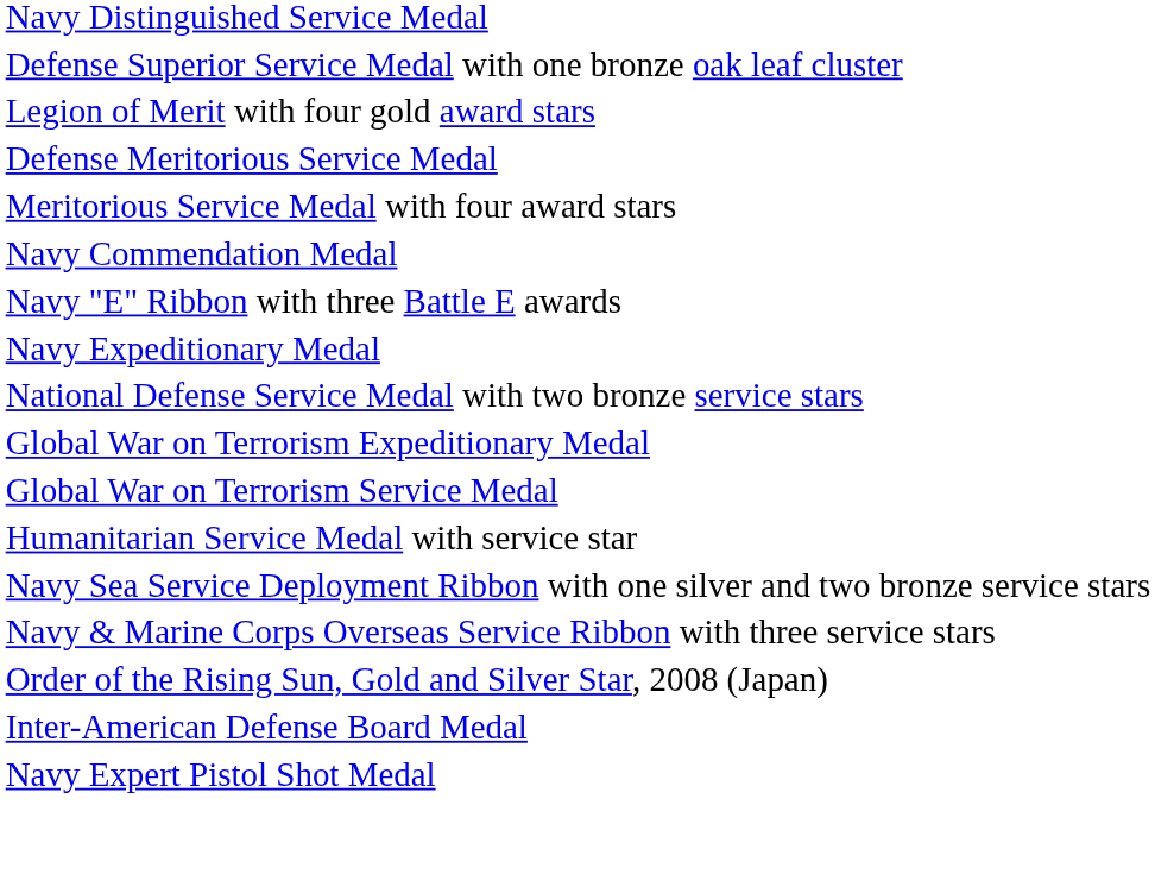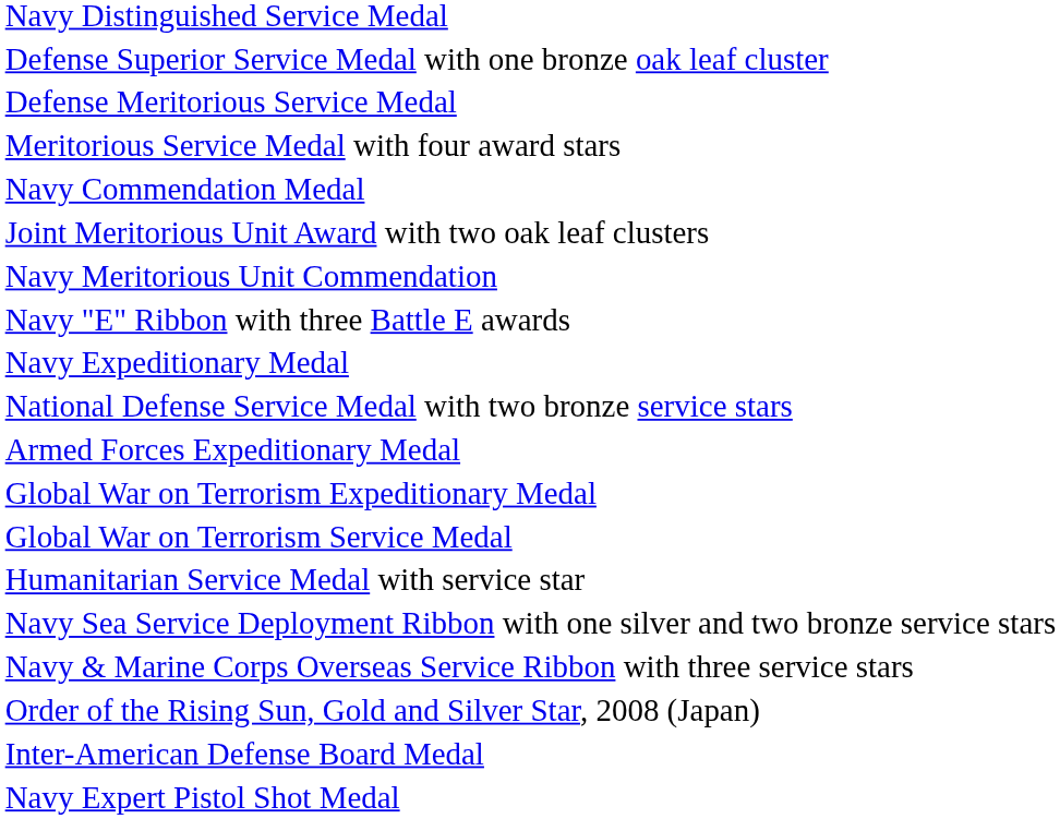- row: Legion of Merit with four gold award stars
+ row: Joint Meritorious Unit Award with two oak leaf clusters
+ row: Navy Meritorious Unit Commendation
+ row: Armed Forces Expeditionary Medal
